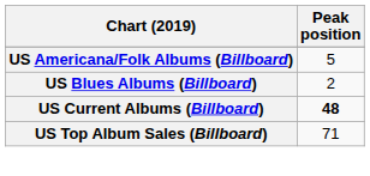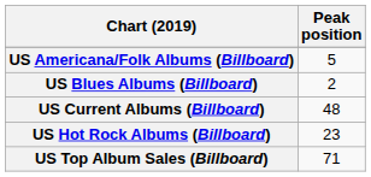US Current Albums (Billboard) | Peak position: bold -> normal
+ row: US Hot Rock Albums (Billboard) | 23
